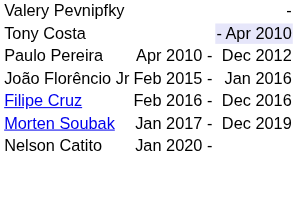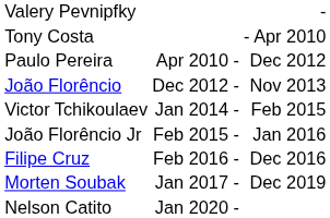Tony Costa | column 4: lavender background -> no background
+ row: João Florêncio | Dec 2012 - | Nov 2013
+ row: Victor Tchikoulaev | Jan 2014 - | Feb 2015
